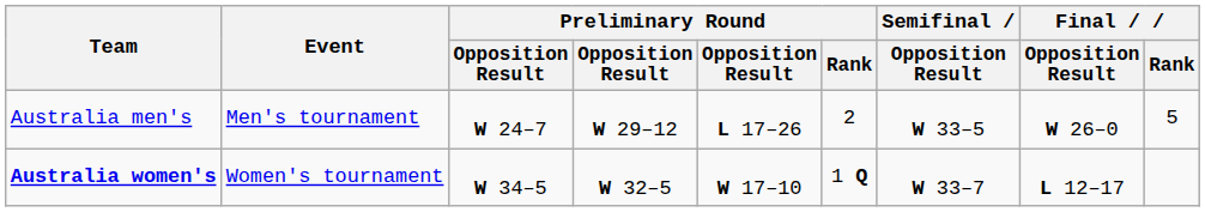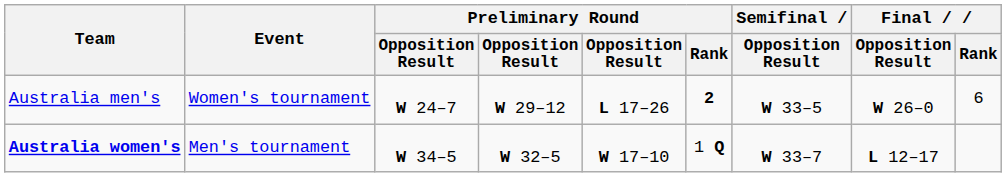Australia men's | Event: Men's tournament -> Women's tournament
Australia men's | Preliminary Round / Rank: normal -> bold
Australia men's | Final / Rank: 5 -> 6
Australia women's | Event: Women's tournament -> Men's tournament
